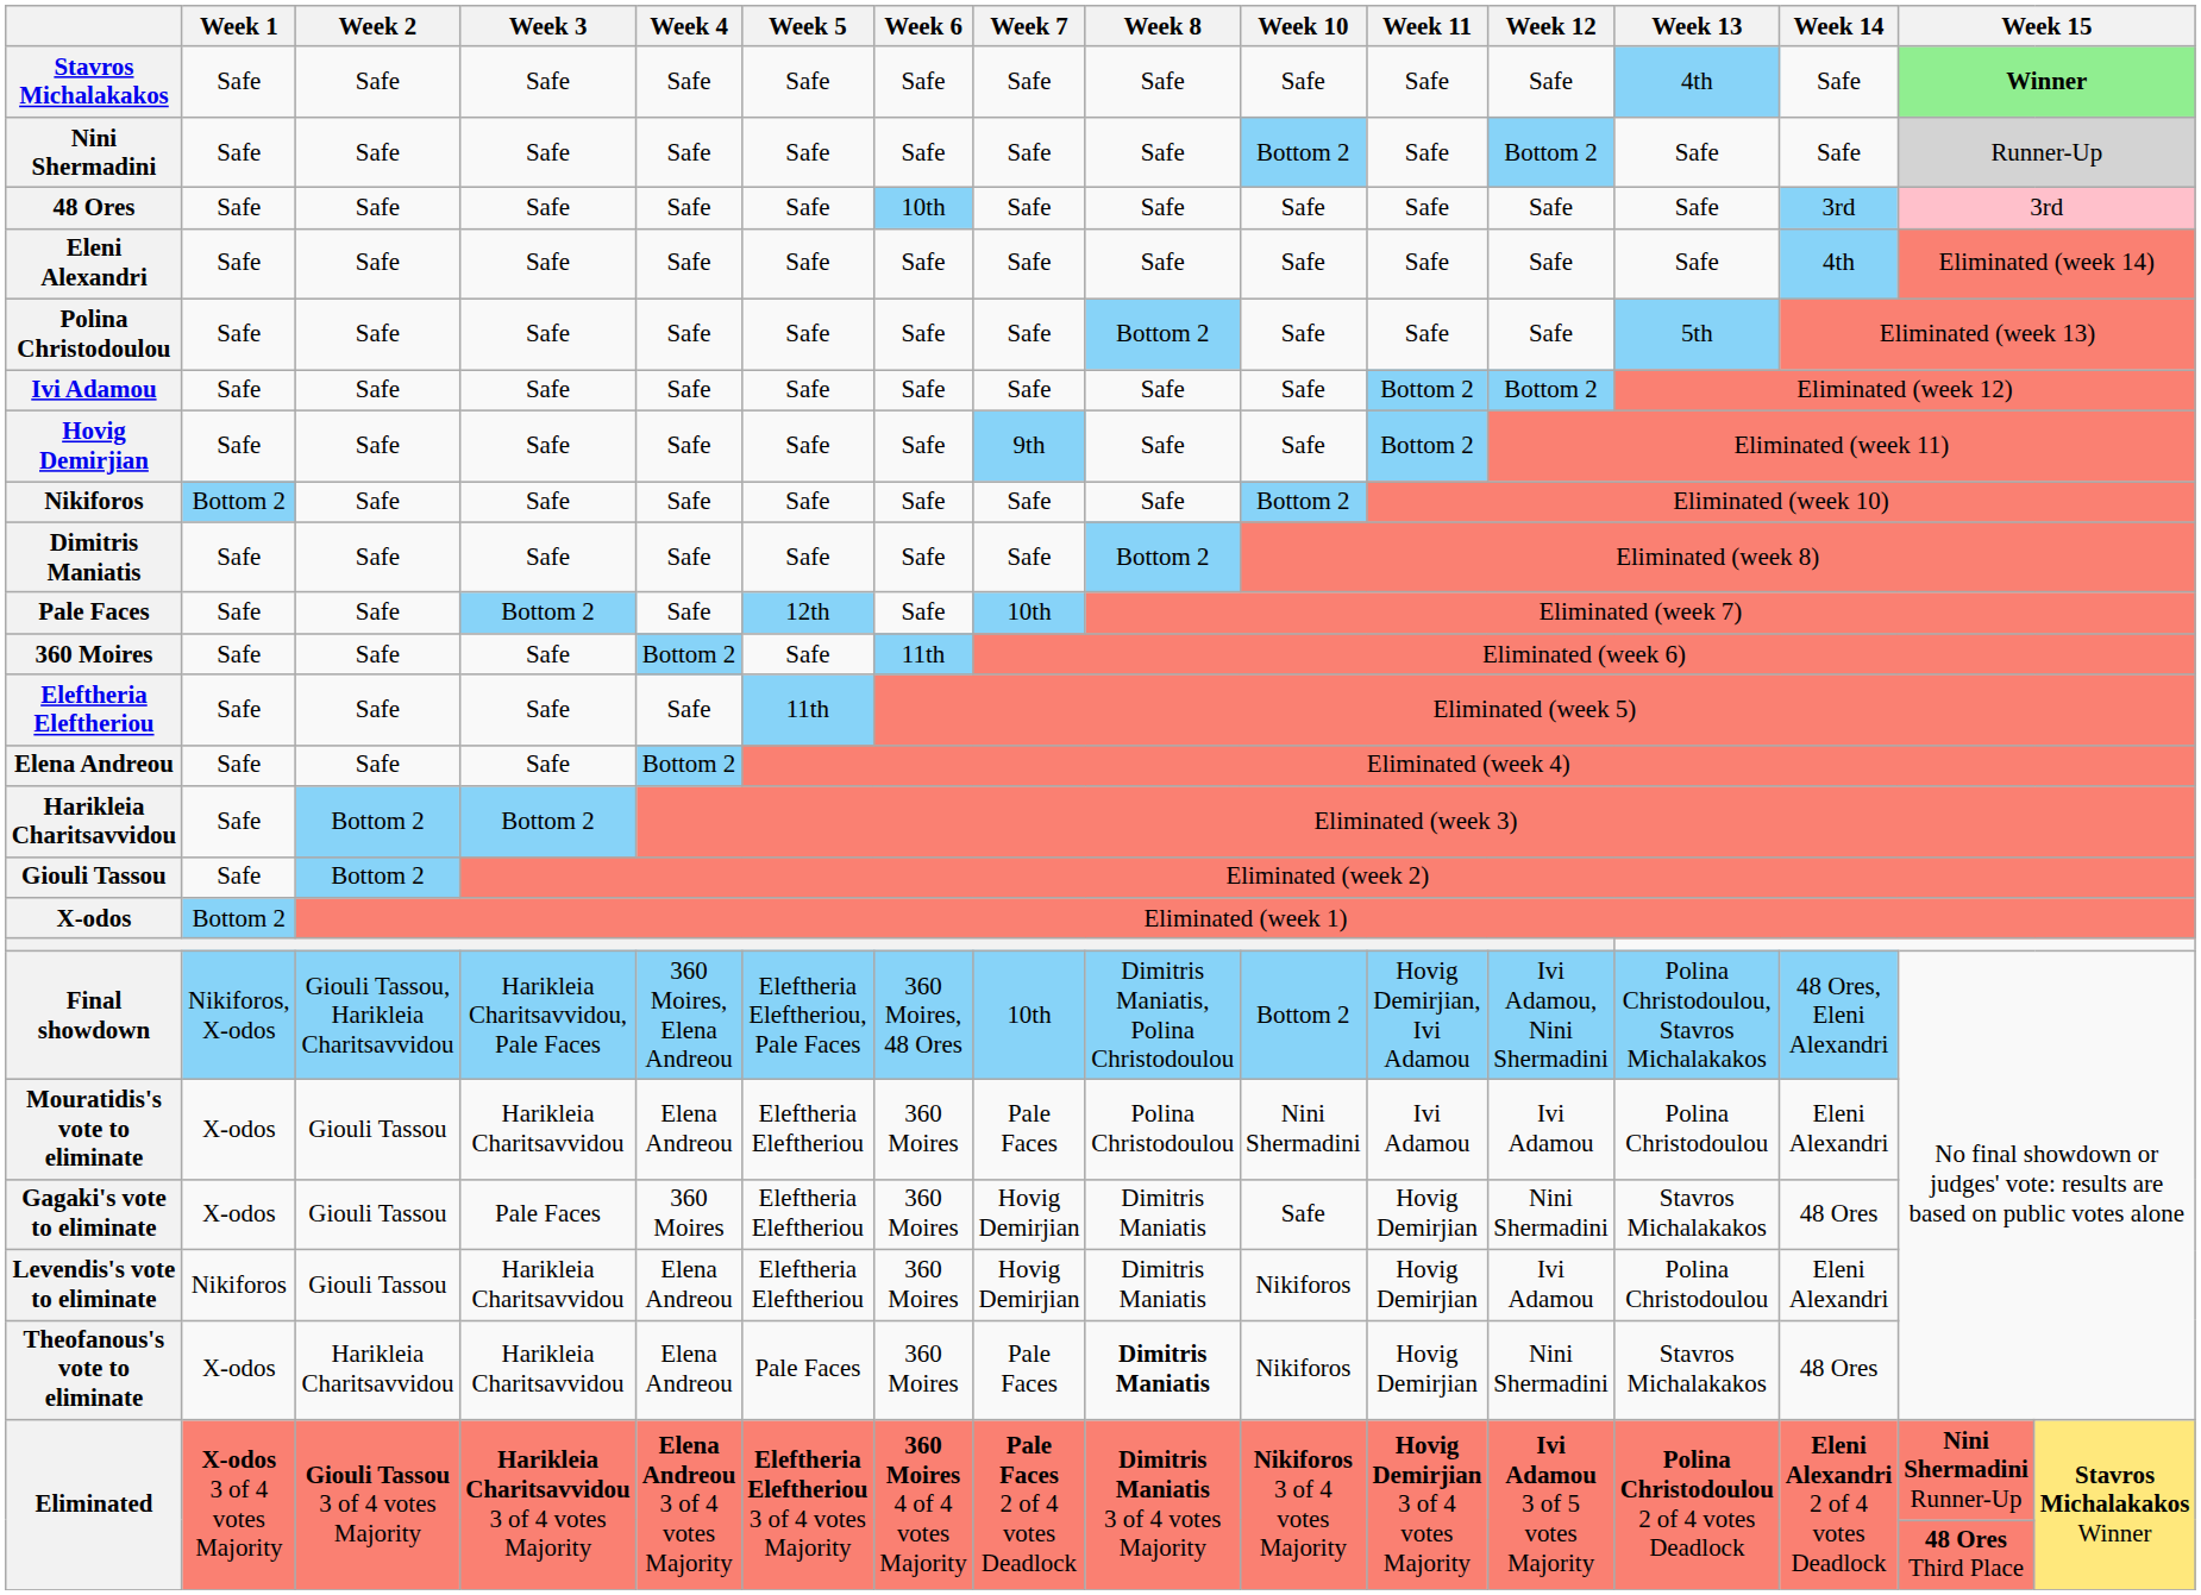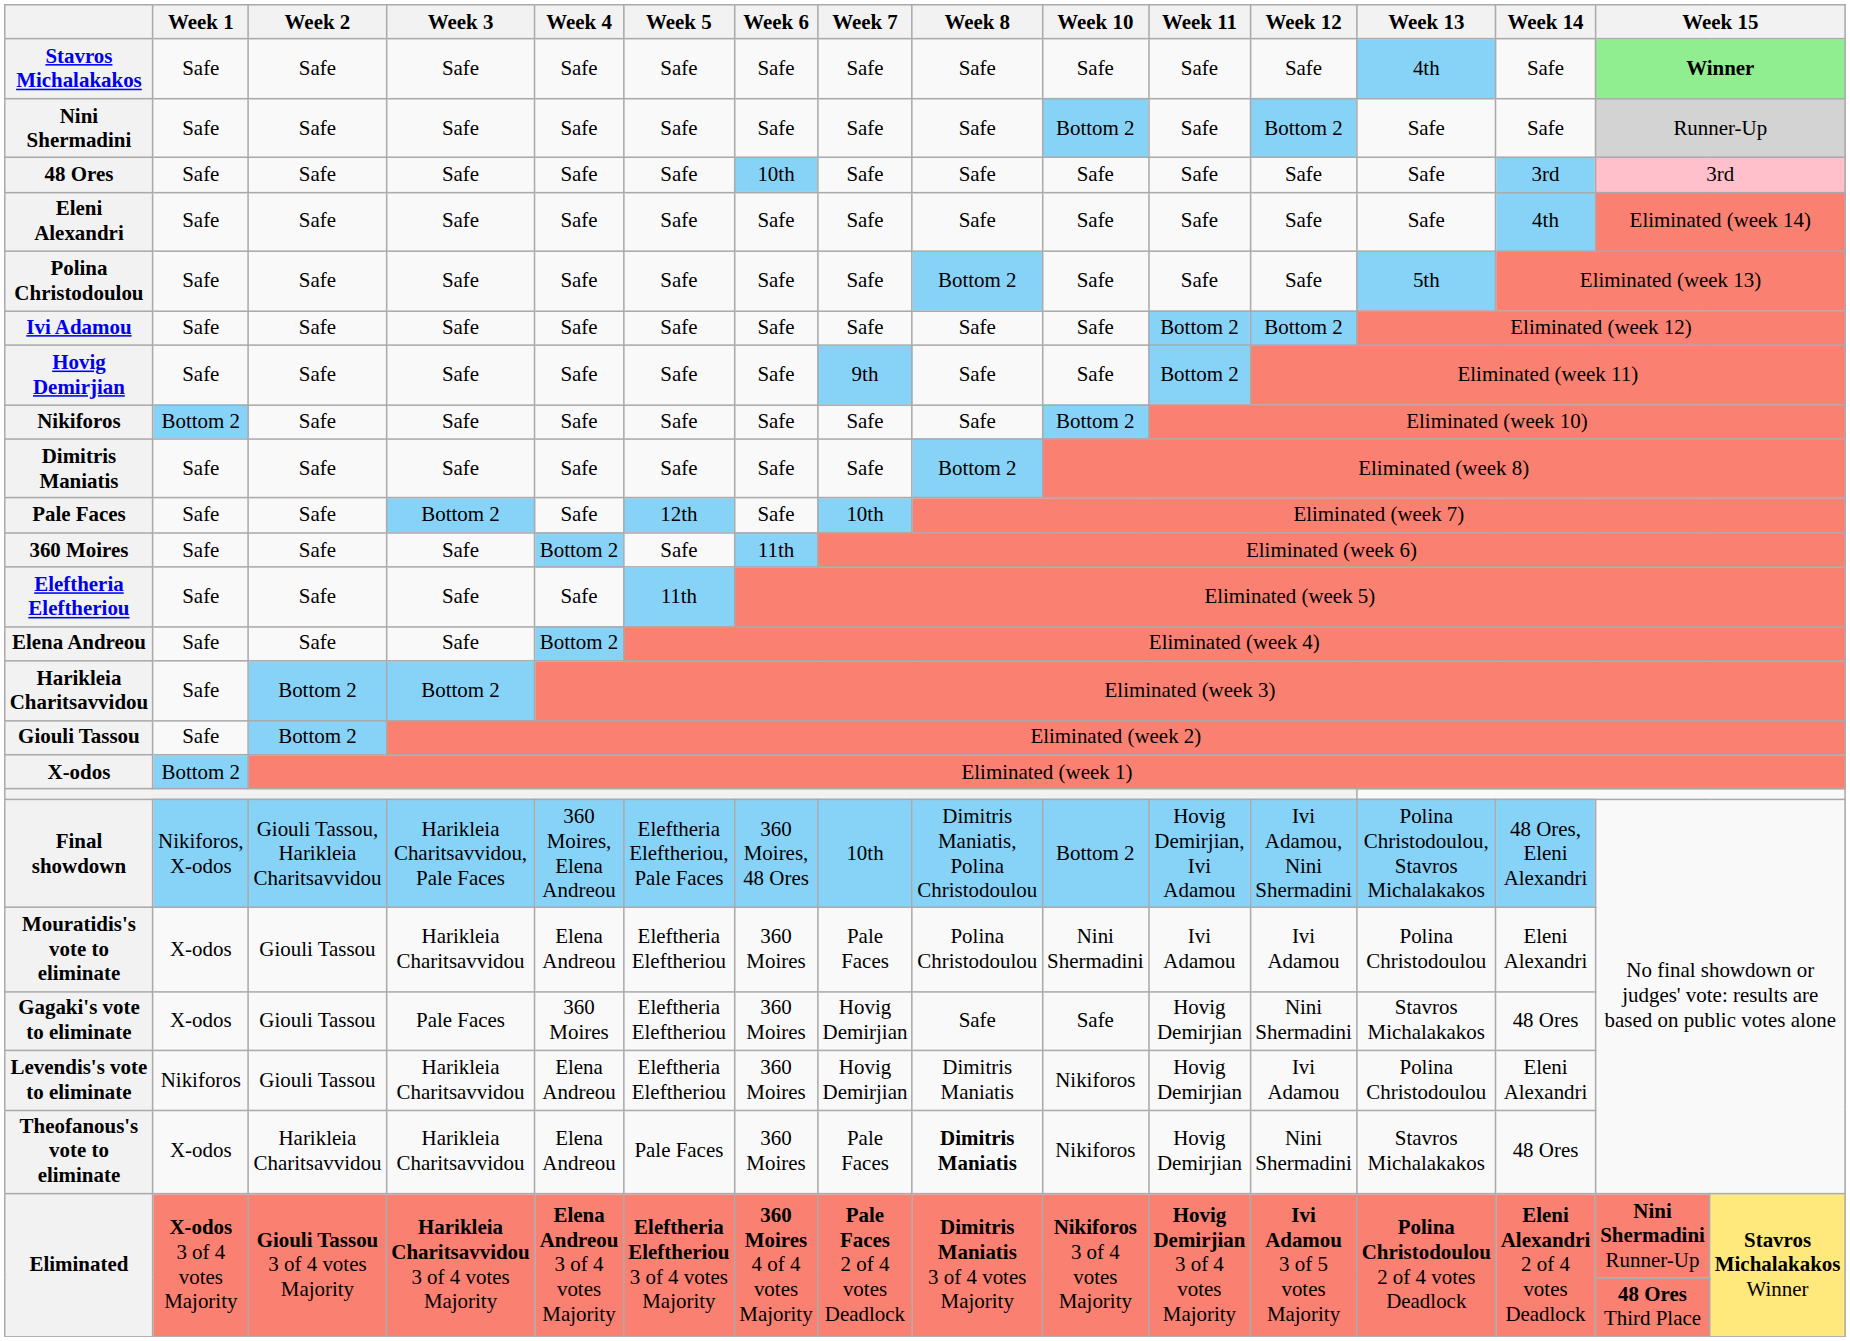Gagaki's vote to eliminate | Week 8: Dimitris Maniatis -> Safe
